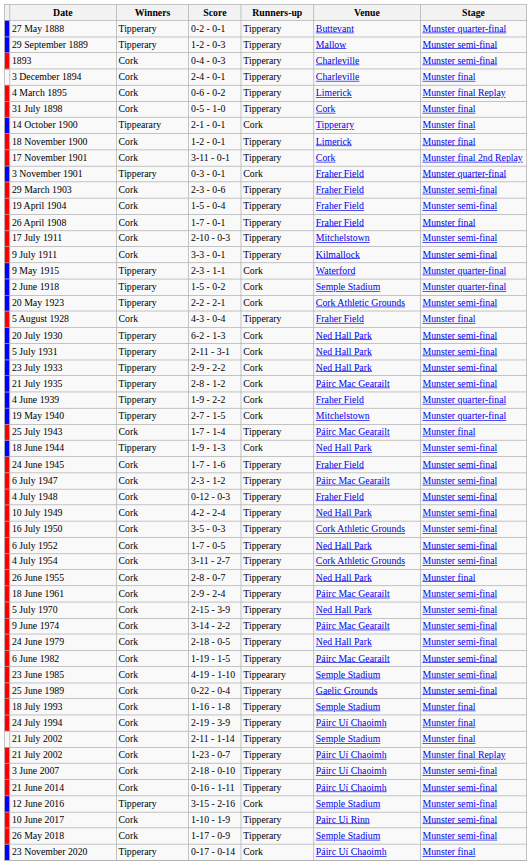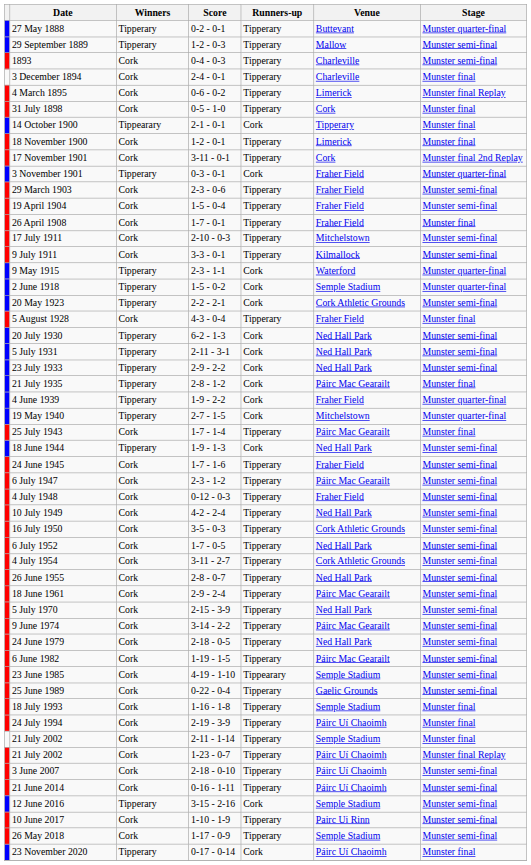21 July 1935 | Stage: Munster semi-final -> Munster final
26 June 1955 | Stage: Munster final -> Munster semi-final
